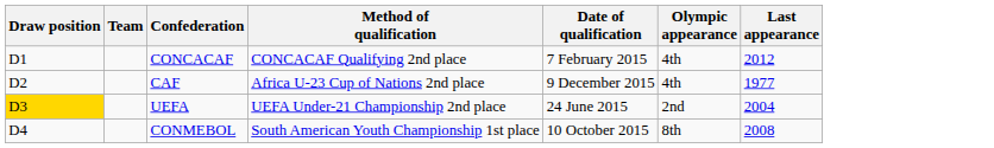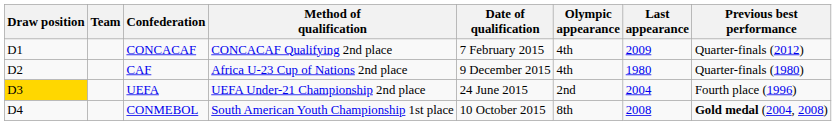+ column: Previous best performance | Quarter-finals (2012) | Quarter-finals (1980) | Fourth place (1996) | Gold medal (2004, 2008)
CONCACAF | Last appearance: 2012 -> 2009
CAF | Last appearance: 1977 -> 1980
